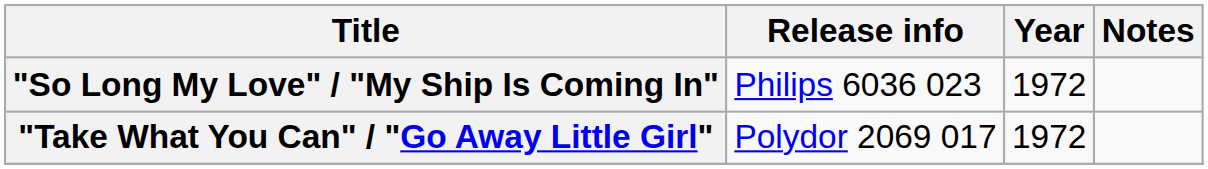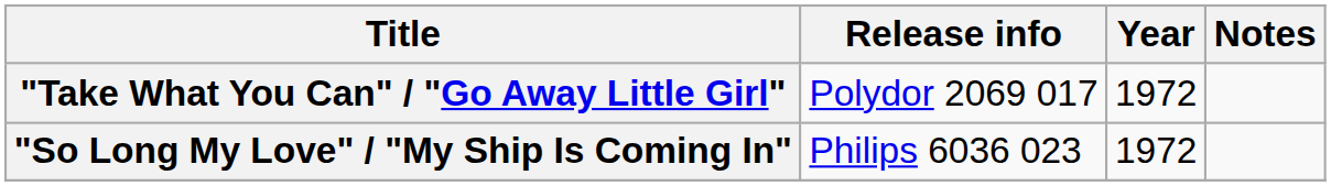rows swapped: "So Long My Love" / "My Ship Is Coming In" <-> "Take What You Can" / "Go Away Little Girl"
